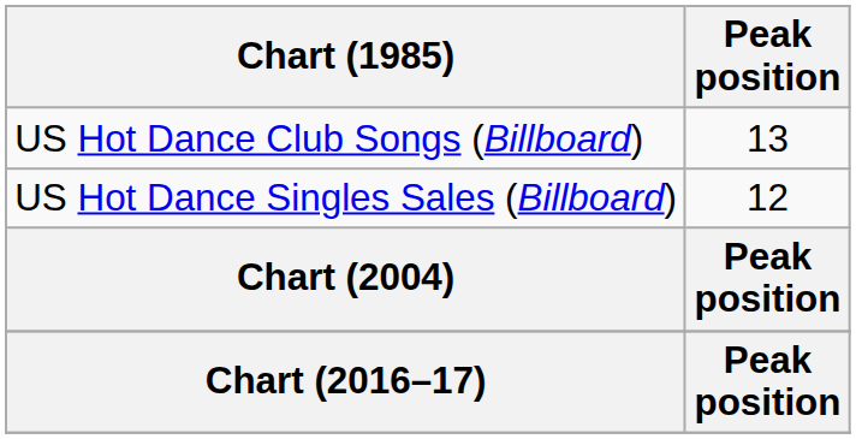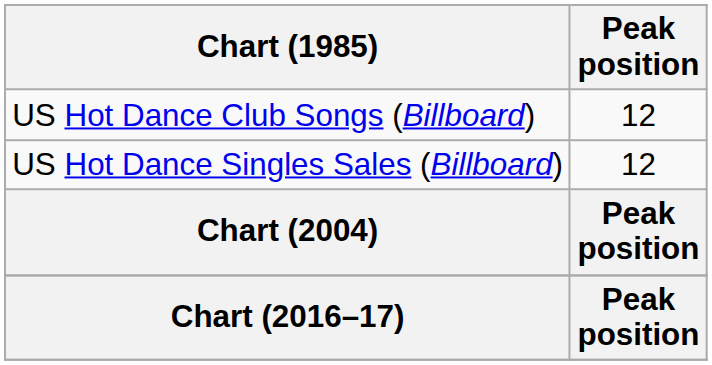US Hot Dance Club Songs (Billboard) | Peak position: 13 -> 12
